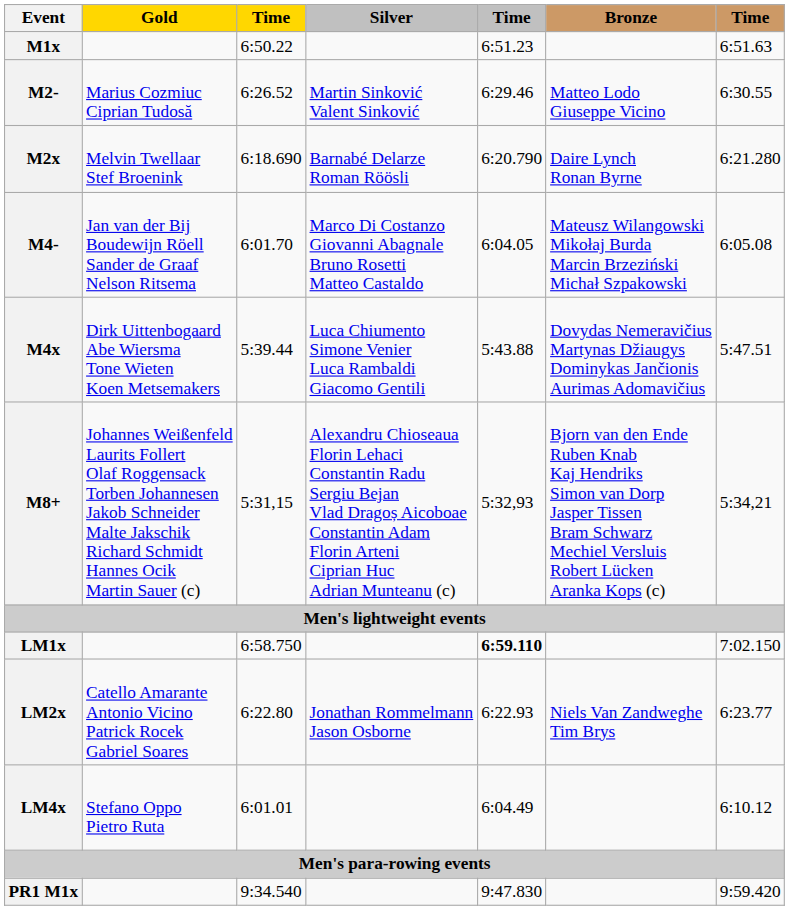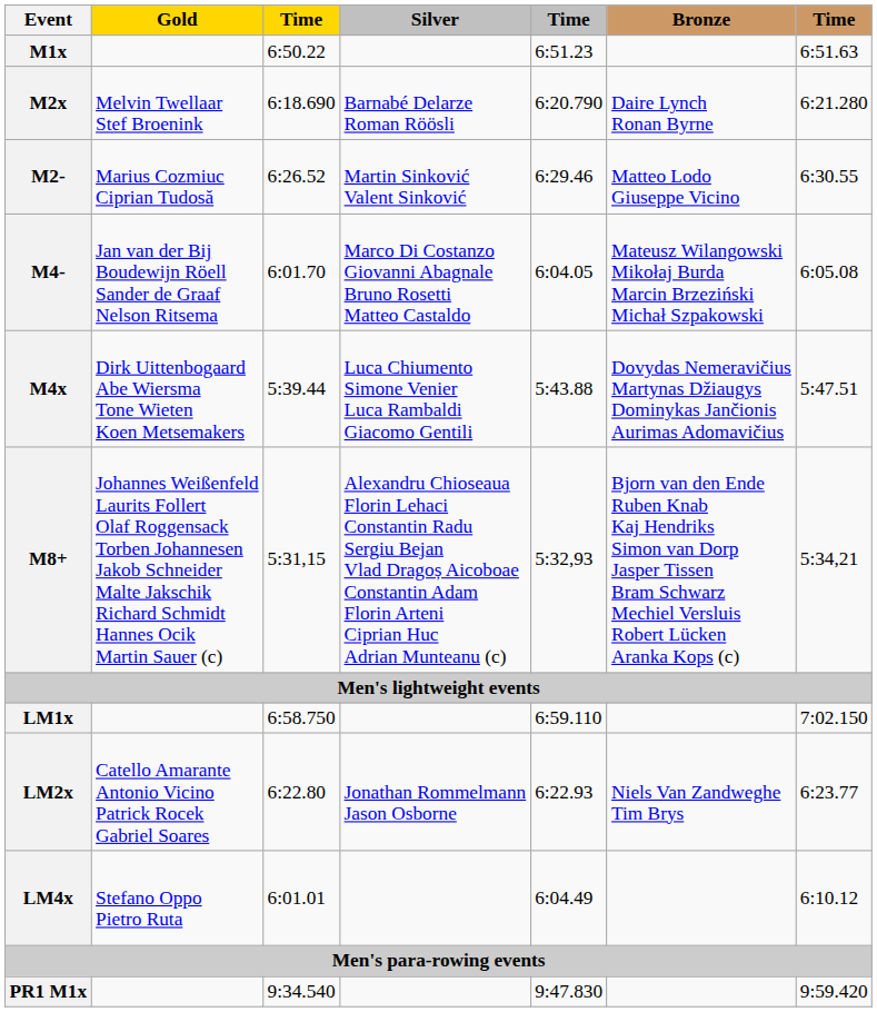rows swapped: M2- <-> M2x
LM1x | column 5: bold -> normal
